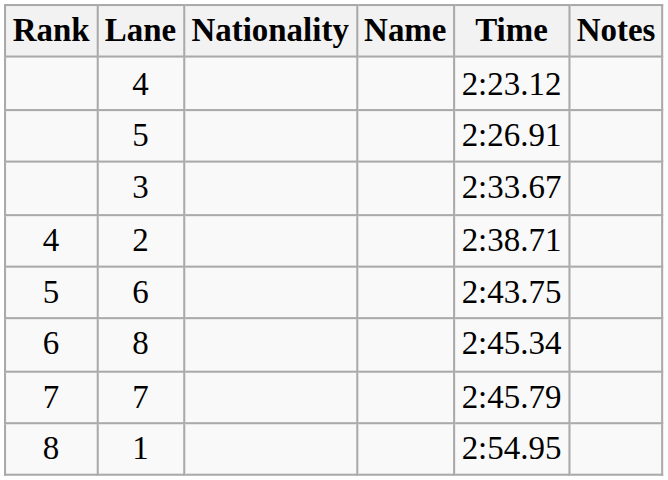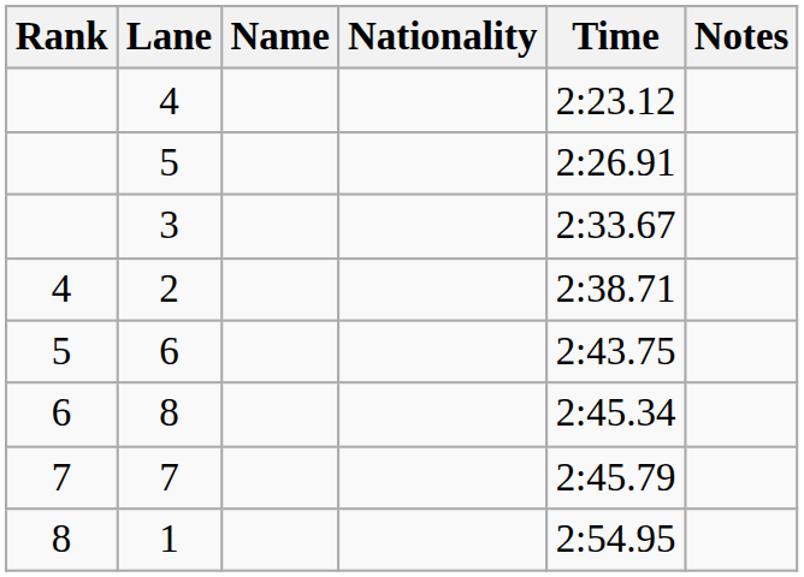columns swapped: Name <-> Nationality
